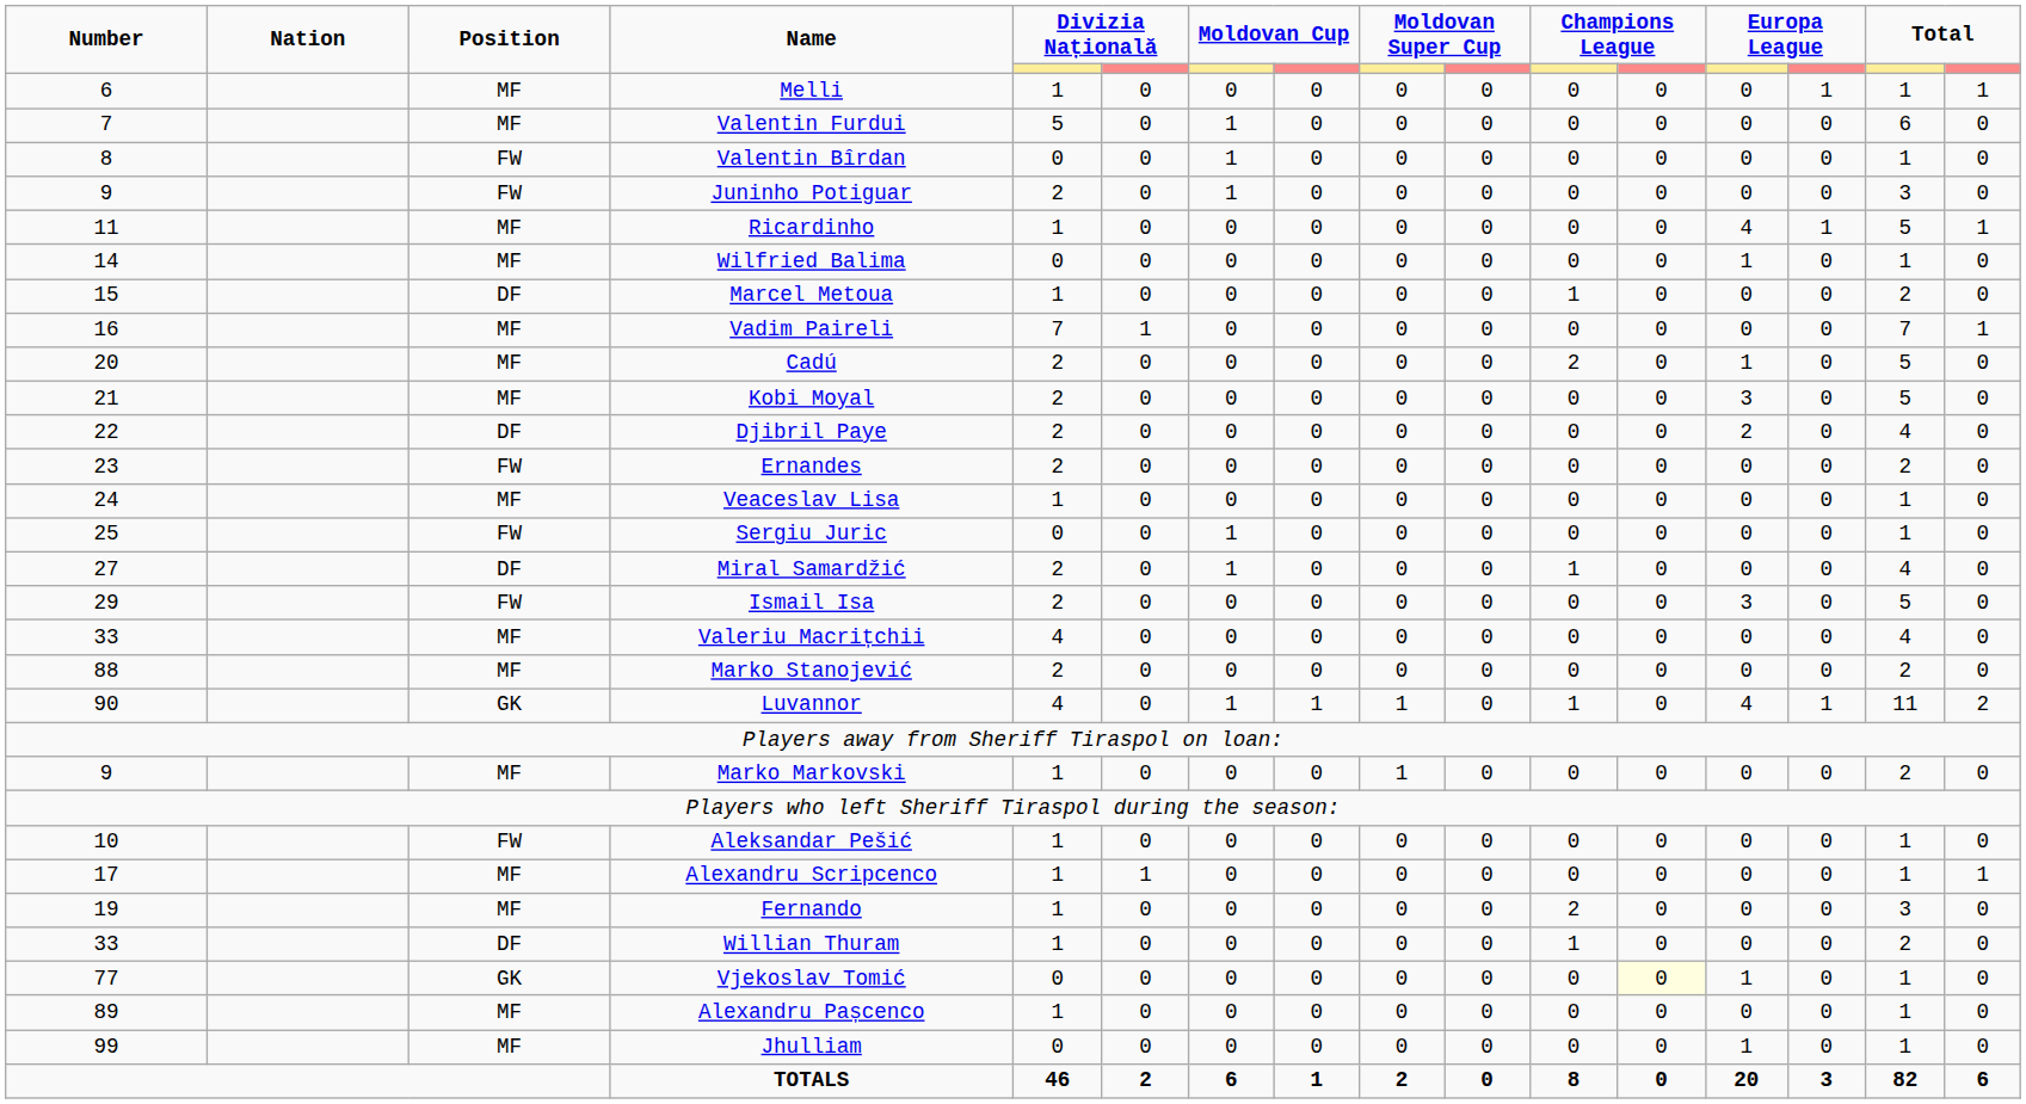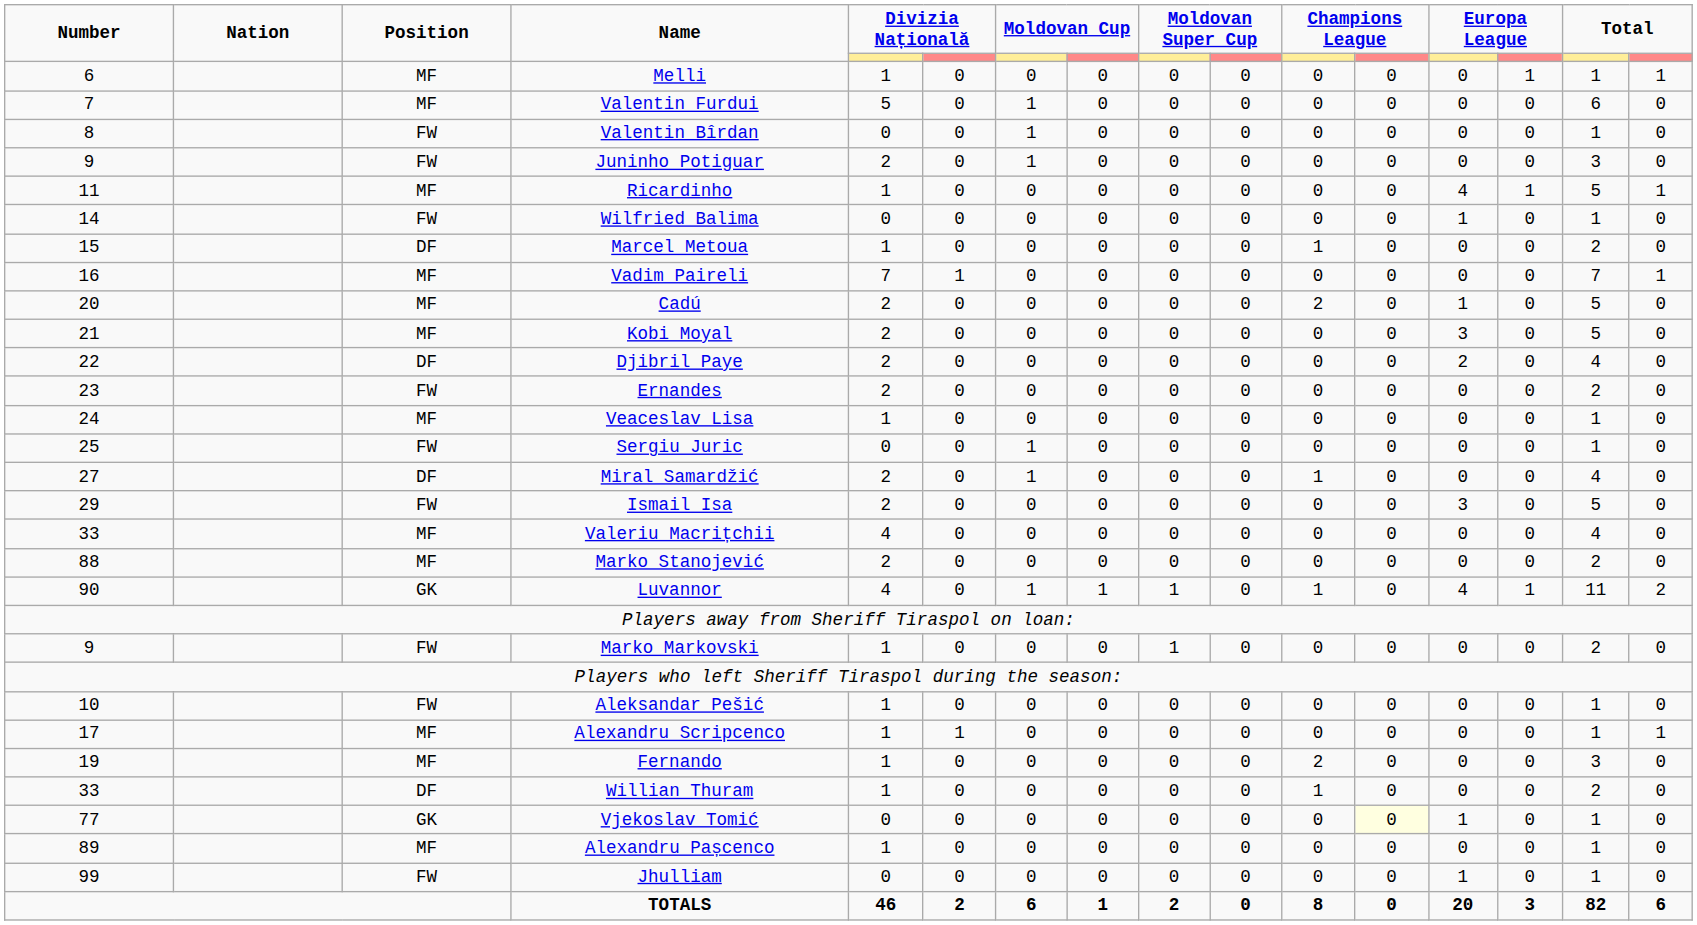Wilfried Balima | Position: MF -> FW
Marko Markovski | Position: MF -> FW
Jhulliam | Position: MF -> FW
